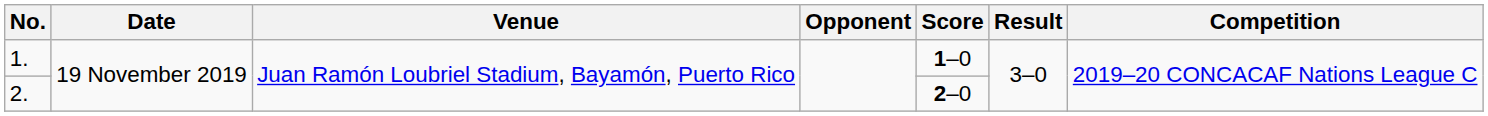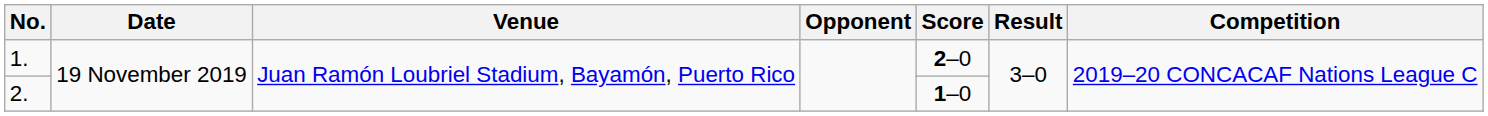1. | Score: 1–0 -> 2–0
2. | Score: 2–0 -> 1–0
